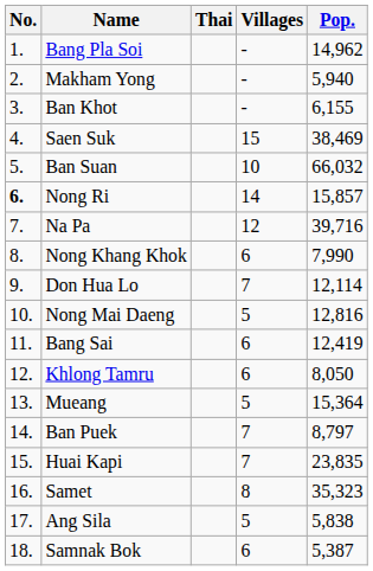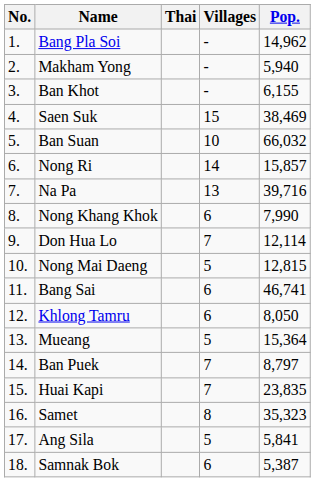Nong Ri | No.: bold -> normal
Na Pa | Villages: 12 -> 13
Nong Mai Daeng | Pop.: 12,816 -> 12,815
Bang Sai | Pop.: 12,419 -> 46,741
Ang Sila | Pop.: 5,838 -> 5,841
